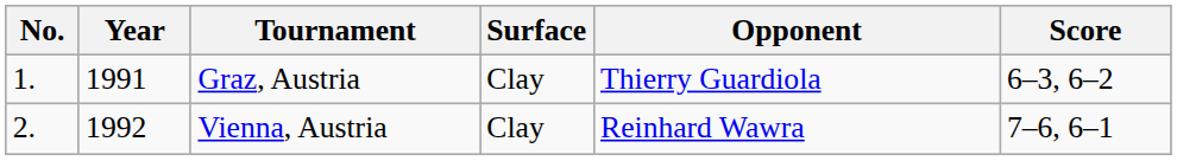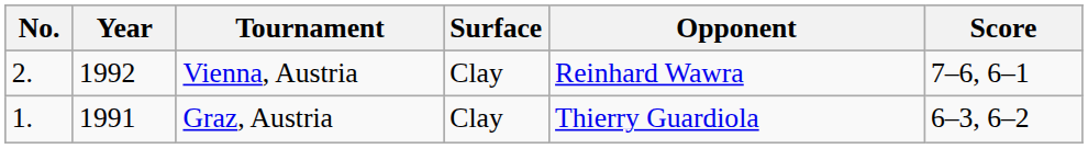rows swapped: Graz, Austria <-> Vienna, Austria
